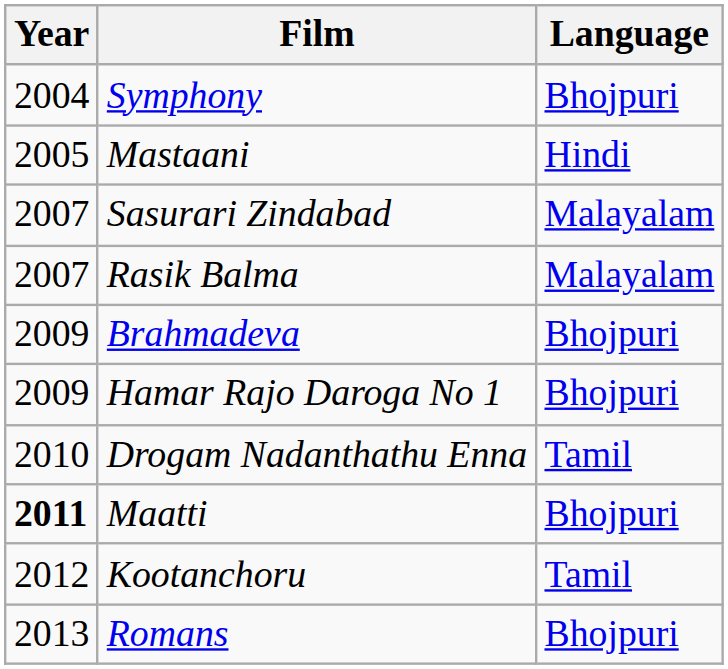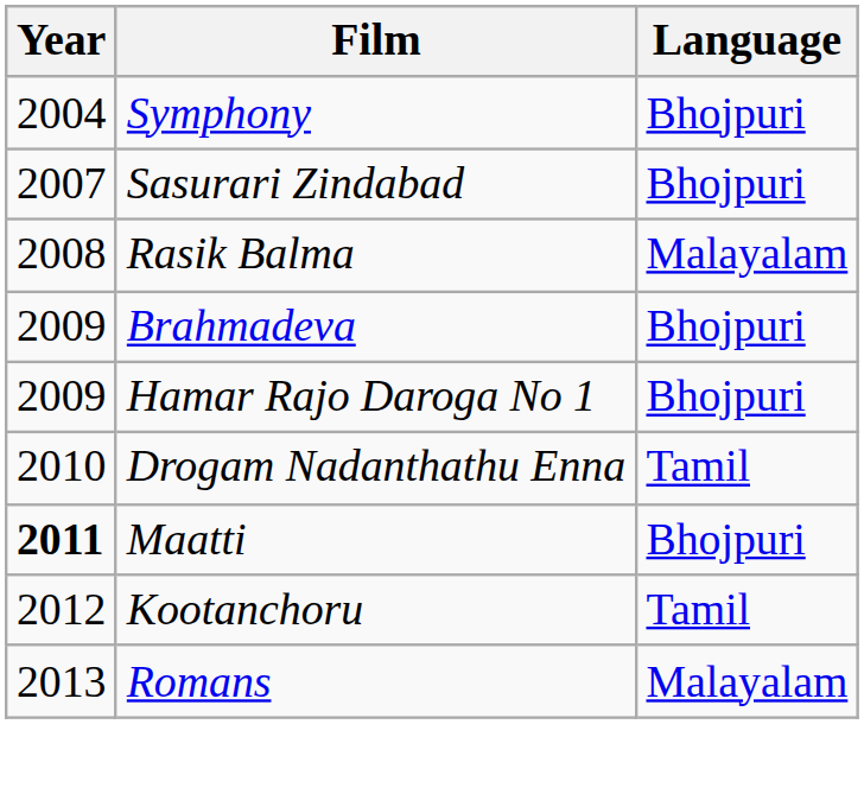- row: 2005 | Mastaani | Hindi
Sasurari Zindabad | Language: Malayalam -> Bhojpuri
Rasik Balma | Year: 2007 -> 2008
Romans | Language: Bhojpuri -> Malayalam
